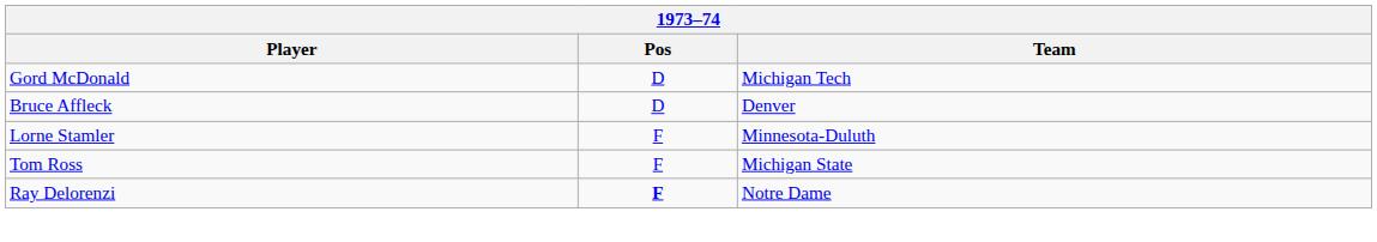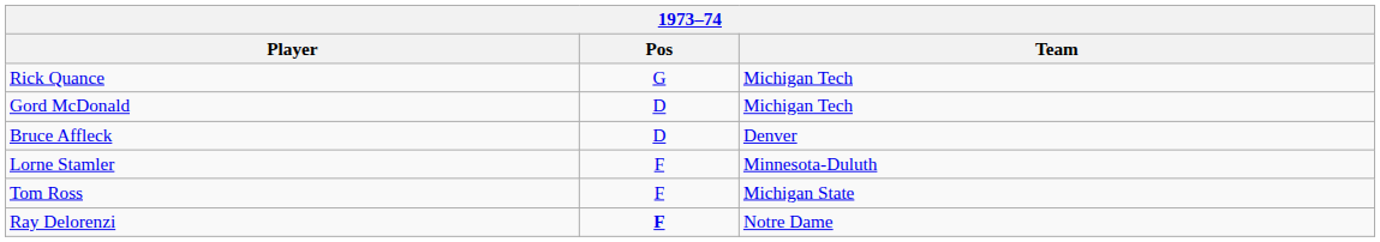+ row: Rick Quance | G | Michigan Tech
